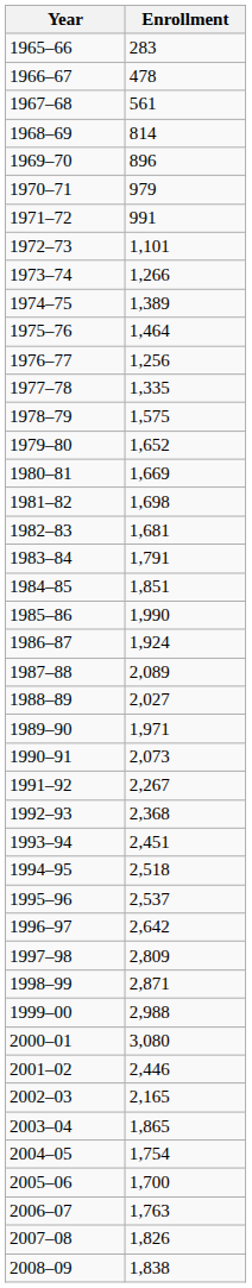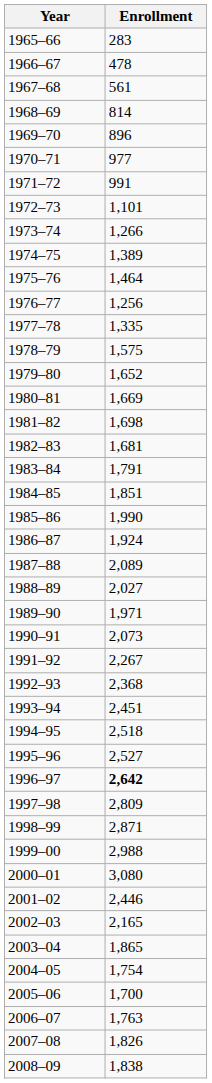1970–71 | Enrollment: 979 -> 977
1995–96 | Enrollment: 2,537 -> 2,527
1996–97 | Enrollment: normal -> bold
